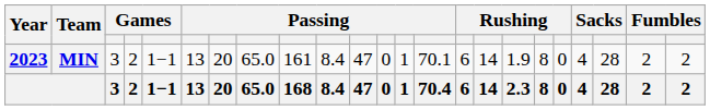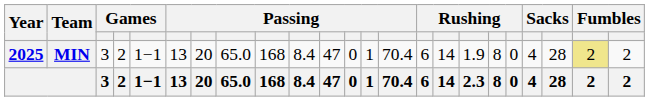MIN | Year: 2023 -> 2025
MIN | column 9: 161 -> 168
MIN | column 14: 70.1 -> 70.4
MIN | column 22: no background -> khaki background
